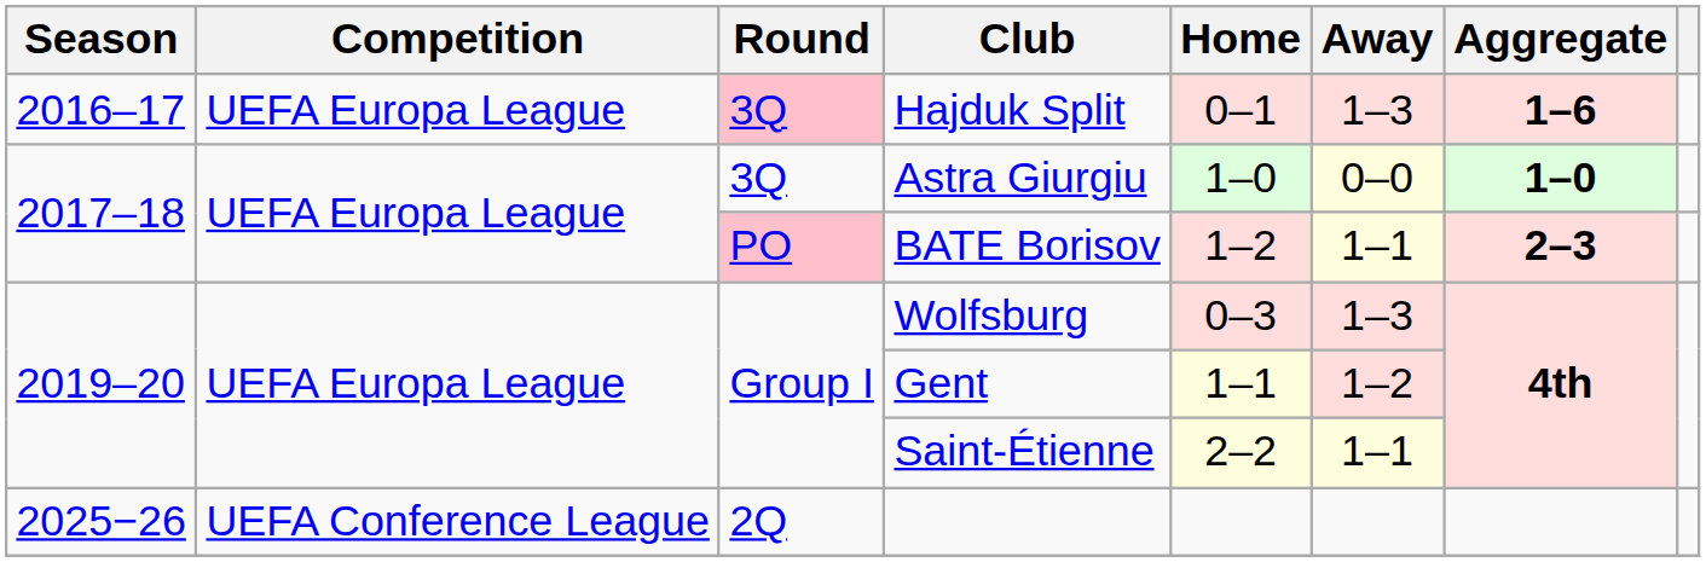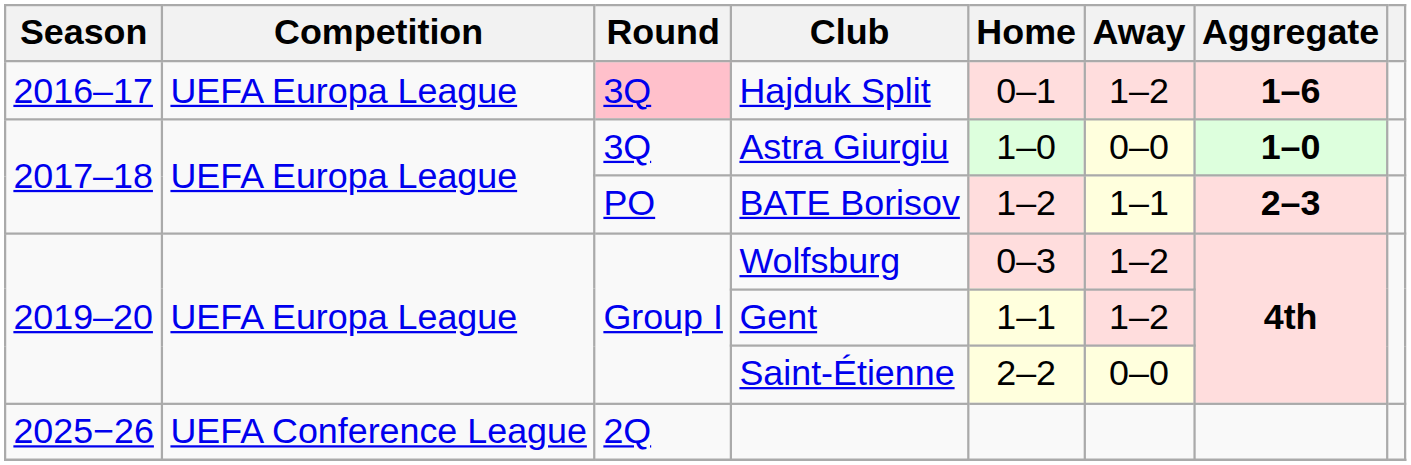Hajduk Split | Away: 1–3 -> 1–2
BATE Borisov | Round: pink background -> no background
Wolfsburg | Away: 1–3 -> 1–2
Saint-Étienne | Away: 1–1 -> 0–0
